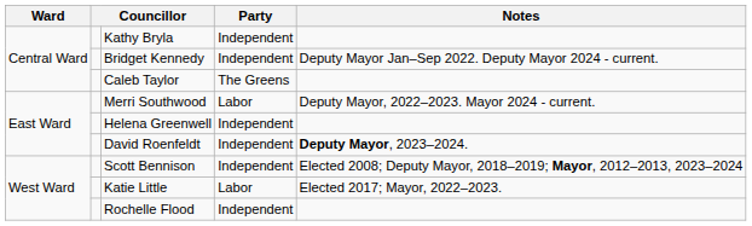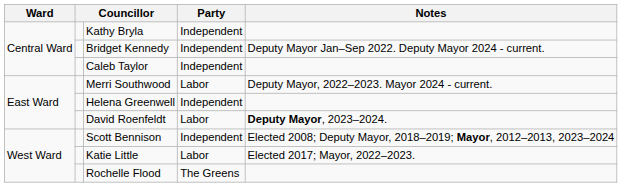Caleb Taylor | Party: The Greens -> Independent
David Roenfeldt | Party: Independent -> Labor
Rochelle Flood | Party: Independent -> The Greens
